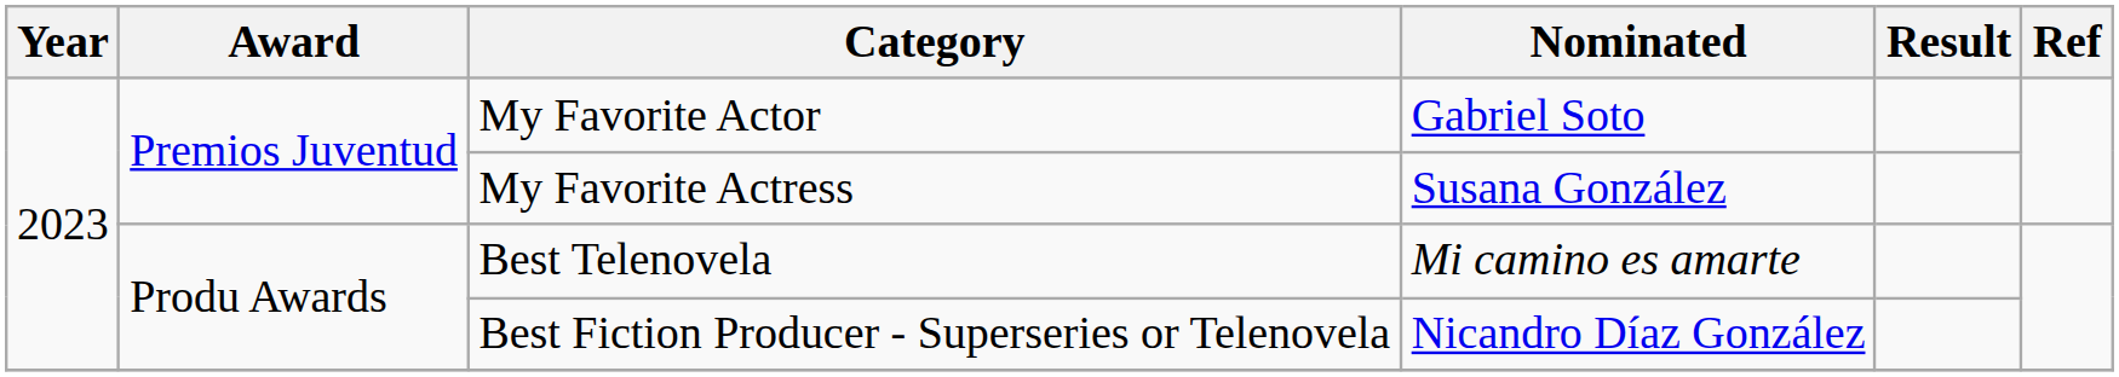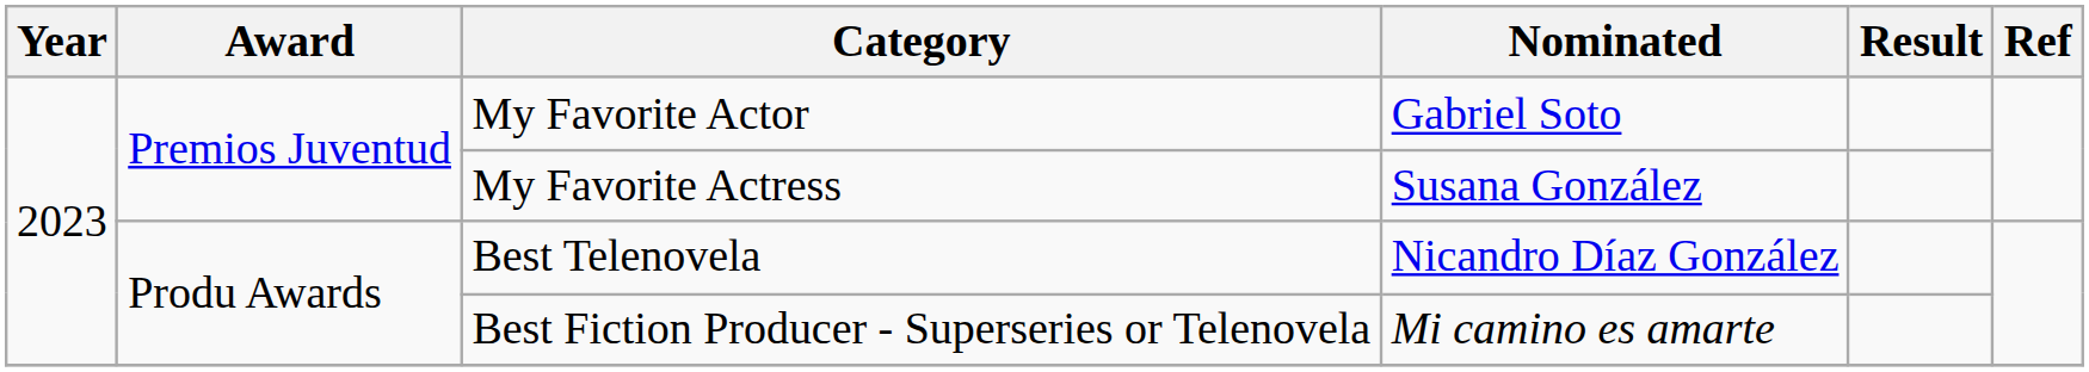Best Telenovela | Nominated: Mi camino es amarte -> Nicandro Díaz González
Best Fiction Producer - Superseries or Telenovela | Nominated: Nicandro Díaz González -> Mi camino es amarte
